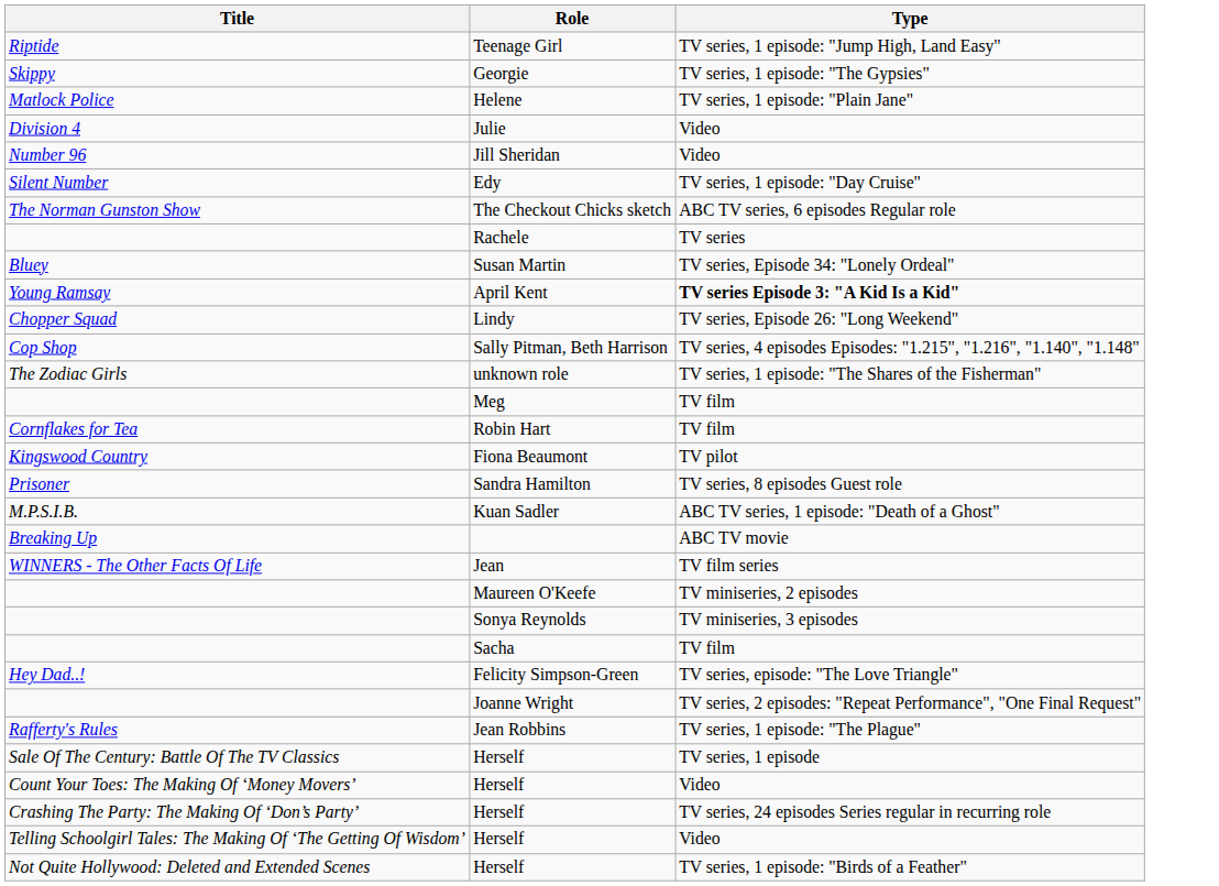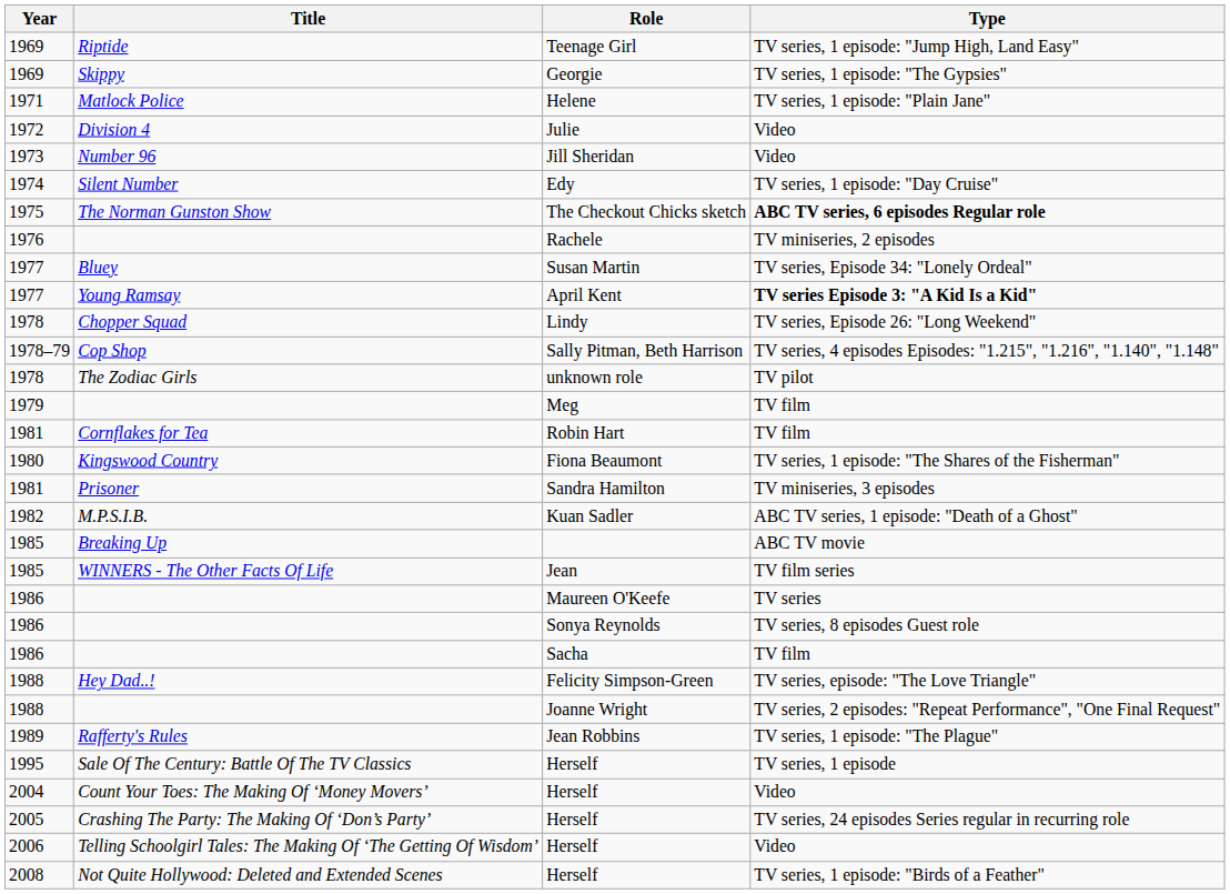+ column: Year | 1969 | 1969 | 1971 | 1972 | 1973 | 1974 | 1975 | 1976 | 1977 | 1977 | 1978 | 1978–79 | 1978 | 1979 | 1981 | 1980 | 1981 | 1982 | 1985 | 1985 | 1986 | 1986 | 1986 | 1988 | 1988 | 1989 | 1995 | 2004 | 2005 | 2006 | 2008
The Checkout Chicks sketch | Type: normal -> bold
Rachele | Type: TV series -> TV miniseries, 2 episodes
unknown role | Type: TV series, 1 episode: "The Shares of the Fisherman" -> TV pilot
Fiona Beaumont | Type: TV pilot -> TV series, 1 episode: "The Shares of the Fisherman"
Sandra Hamilton | Type: TV series, 8 episodes Guest role -> TV miniseries, 3 episodes
Maureen O'Keefe | Type: TV miniseries, 2 episodes -> TV series
Sonya Reynolds | Type: TV miniseries, 3 episodes -> TV series, 8 episodes Guest role
